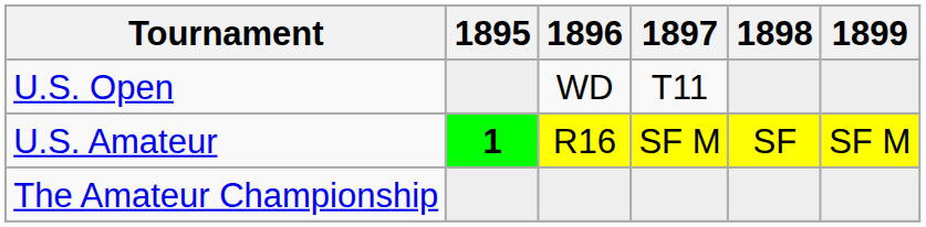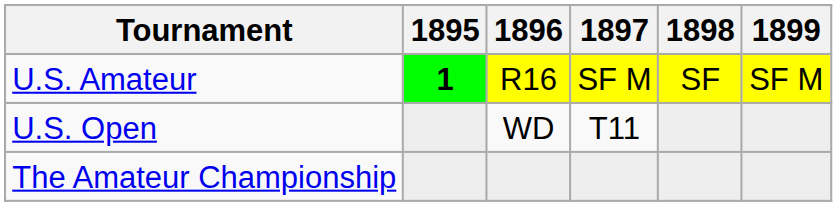rows swapped: U.S. Open <-> U.S. Amateur
